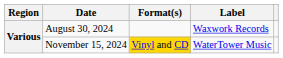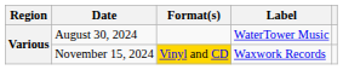August 30, 2024 | Label: Waxwork Records -> WaterTower Music
November 15, 2024 | Label: WaterTower Music -> Waxwork Records
